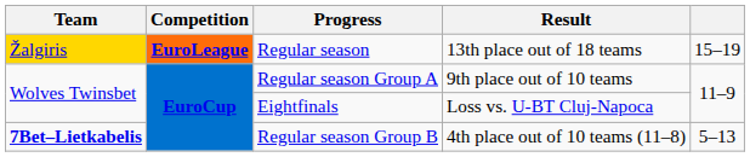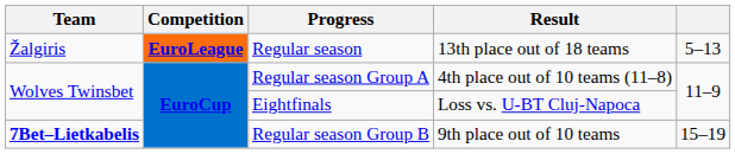Regular season | Team: gold background -> no background
Regular season | column 5: 15–19 -> 5–13
Regular season Group A | Result: 9th place out of 10 teams -> 4th place out of 10 teams (11–8)
Regular season Group B | Result: 4th place out of 10 teams (11–8) -> 9th place out of 10 teams
Regular season Group B | column 5: 5–13 -> 15–19
